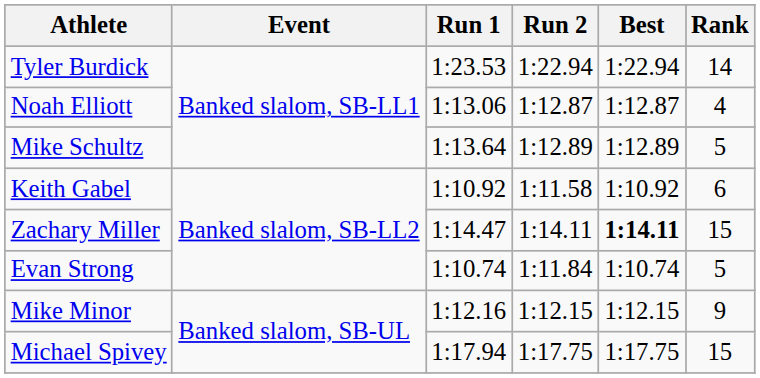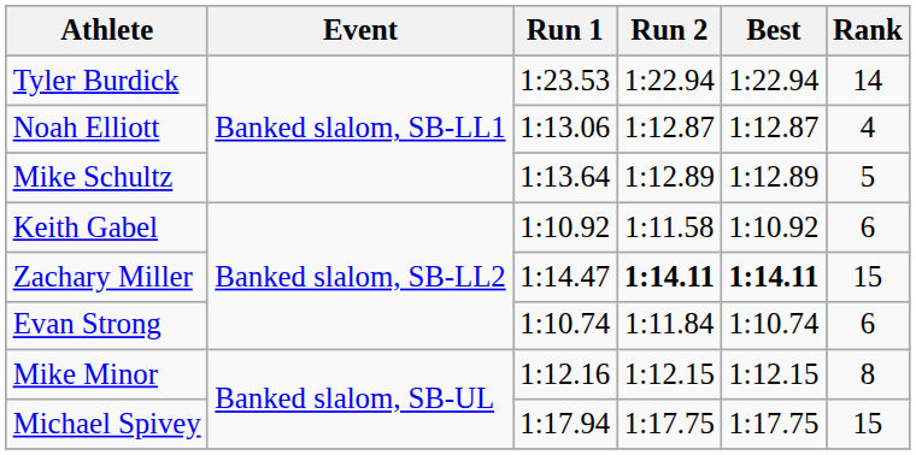Zachary Miller | Run 2: normal -> bold
Evan Strong | Rank: 5 -> 6
Mike Minor | Rank: 9 -> 8
